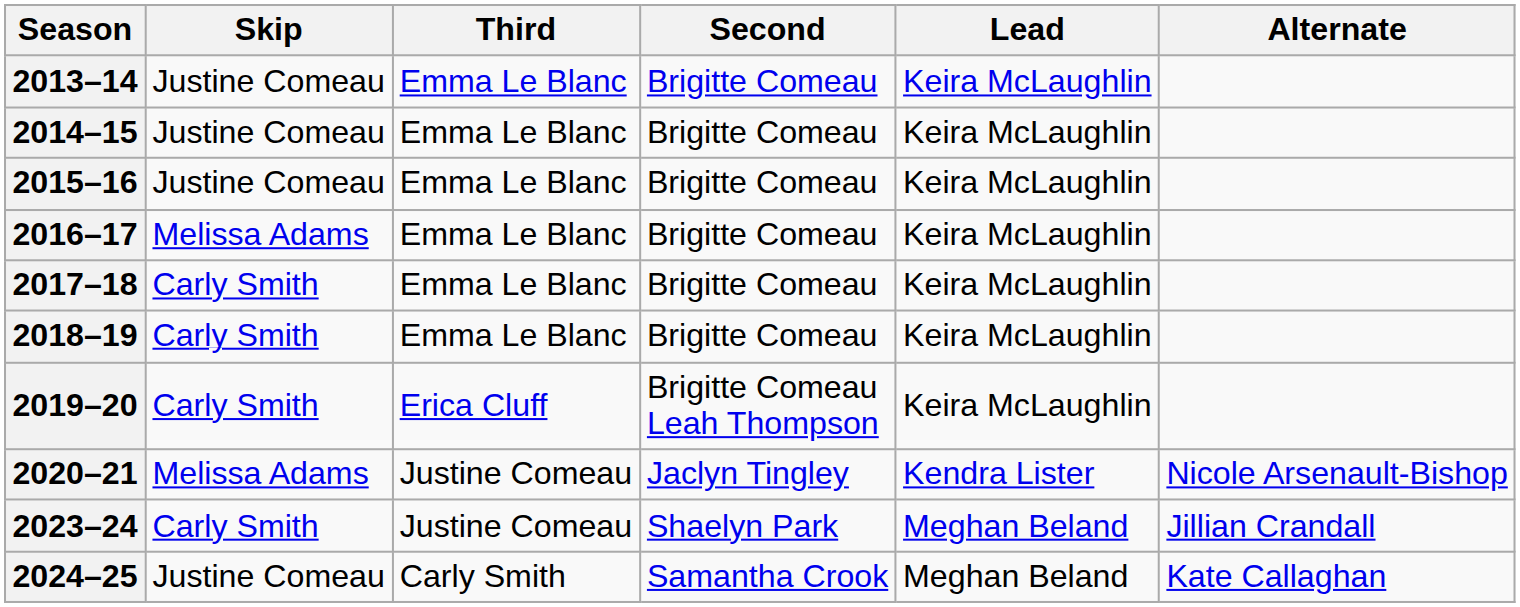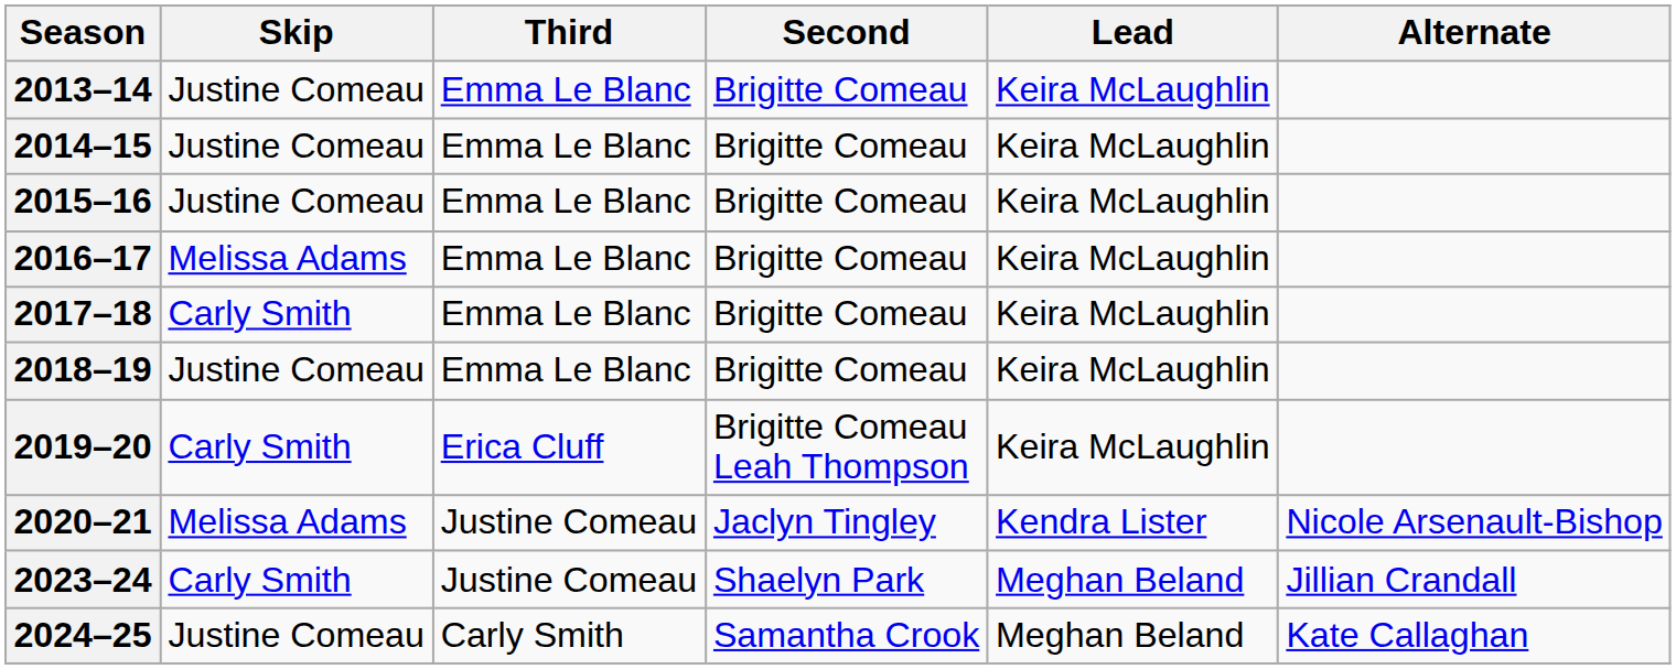2018–19 | Skip: Carly Smith -> Justine Comeau
